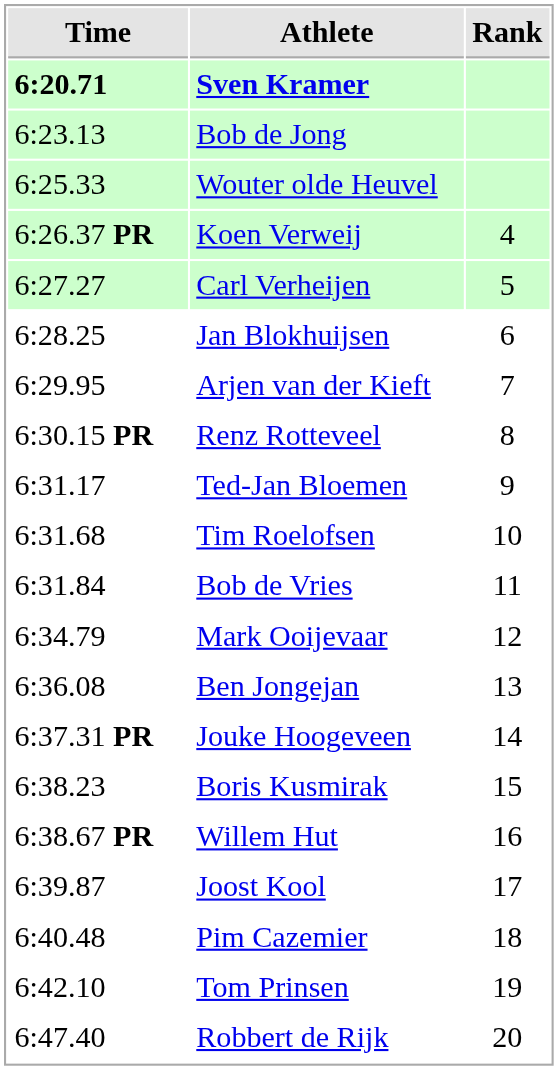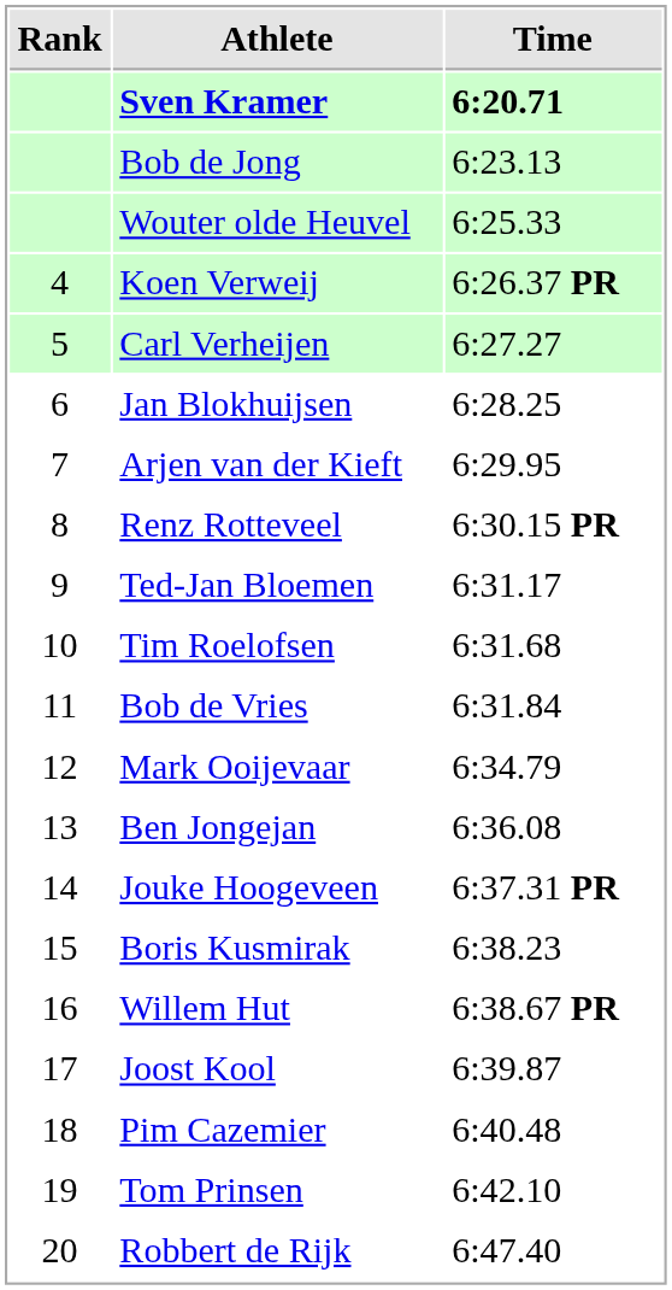columns swapped: Rank <-> Time
